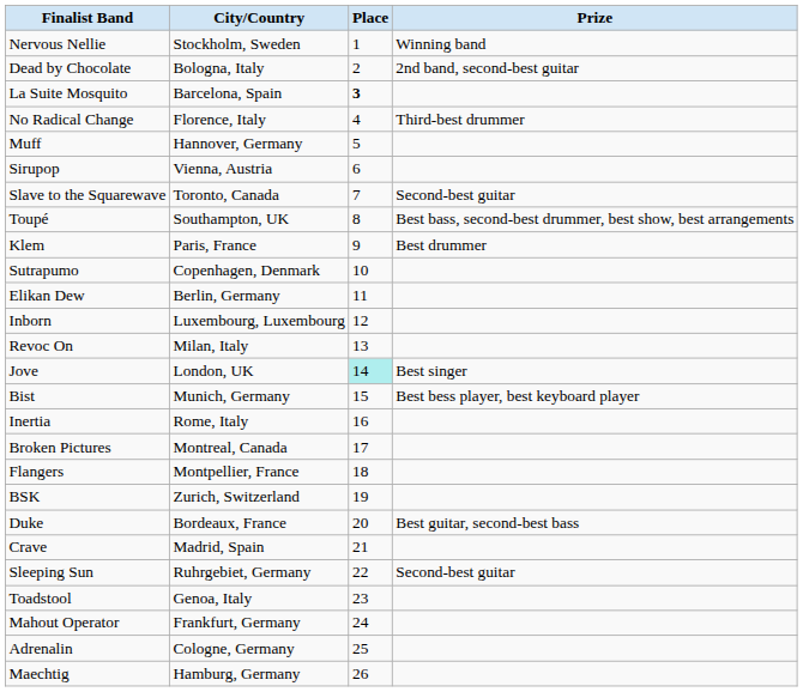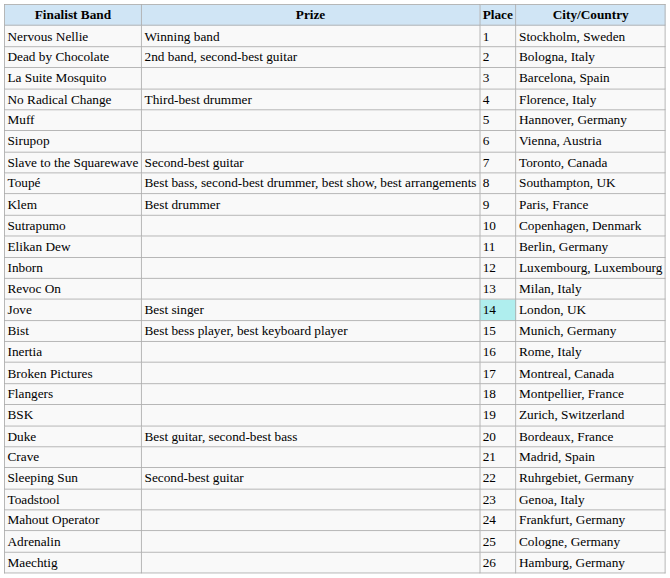columns swapped: City/Country <-> Prize
La Suite Mosquito | Place: bold -> normal
